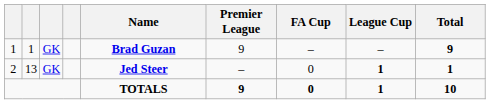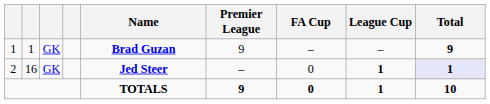2 | column 2: 13 -> 16
2 | Total: no background -> lavender background
